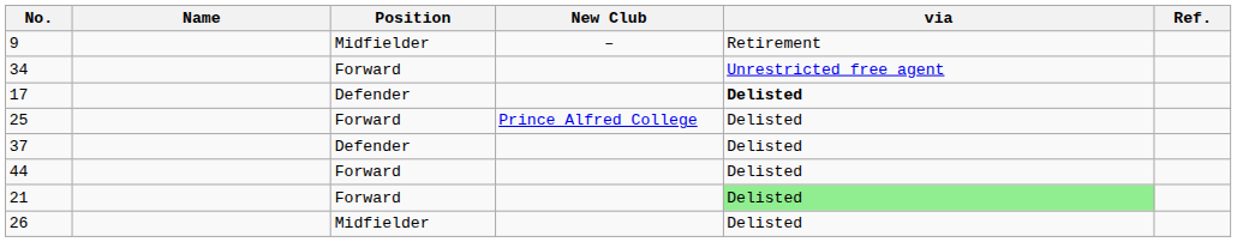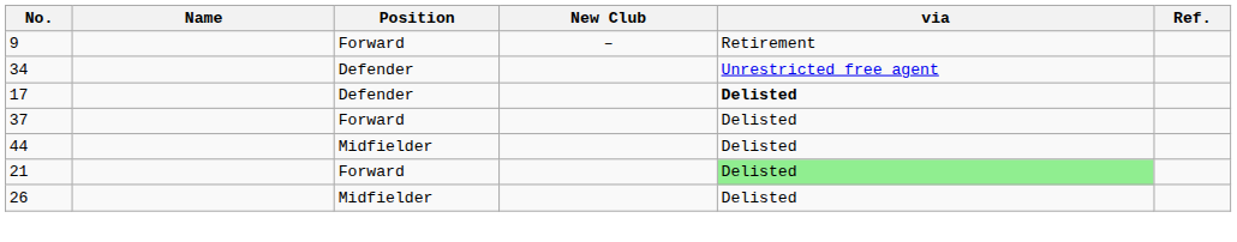9 | Position: Midfielder -> Forward
34 | Position: Forward -> Defender
- row: 25 | Forward | Prince Alfred College | Delisted
37 | Position: Defender -> Forward
44 | Position: Forward -> Midfielder
